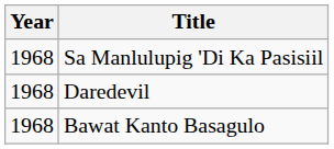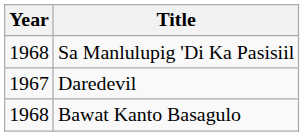Daredevil | Year: 1968 -> 1967
